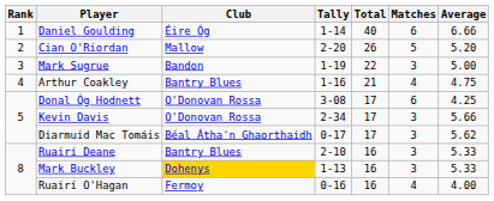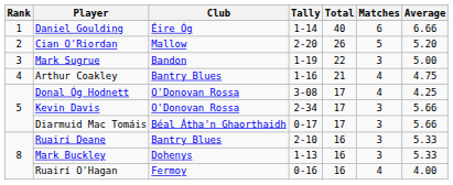Donal Óg Hodnett | Matches: 6 -> 4
Diarmuid Mac Tomáis | Average: 5.62 -> 5.66
Mark Buckley | Club: gold background -> no background
